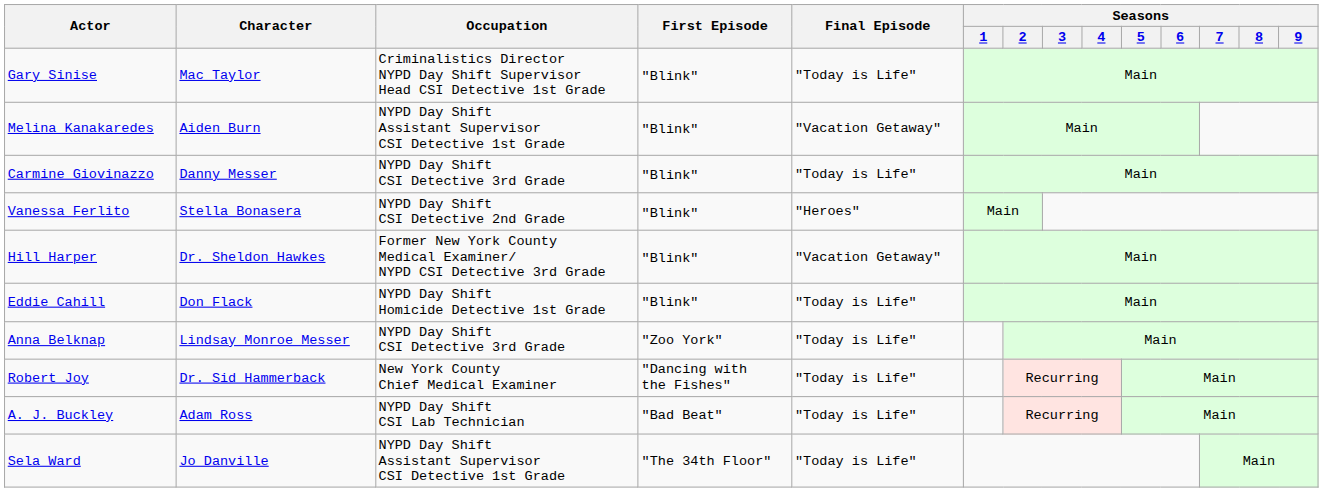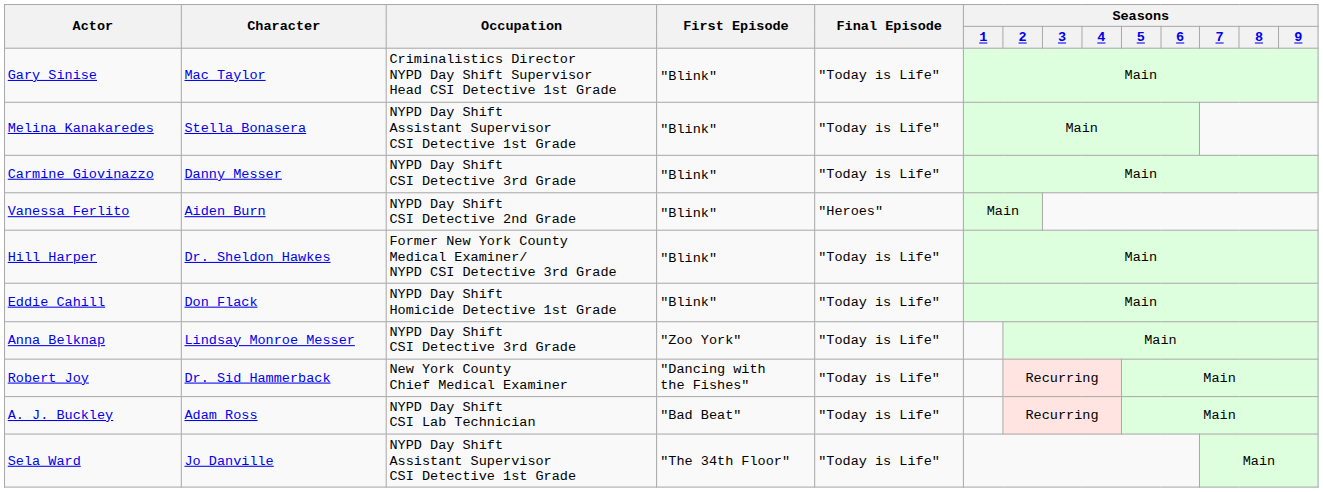Melina Kanakaredes | Character: Aiden Burn -> Stella Bonasera
Melina Kanakaredes | Final Episode: "Vacation Getaway" -> "Today is Life"
Vanessa Ferlito | Character: Stella Bonasera -> Aiden Burn
Hill Harper | Final Episode: "Vacation Getaway" -> "Today is Life"
